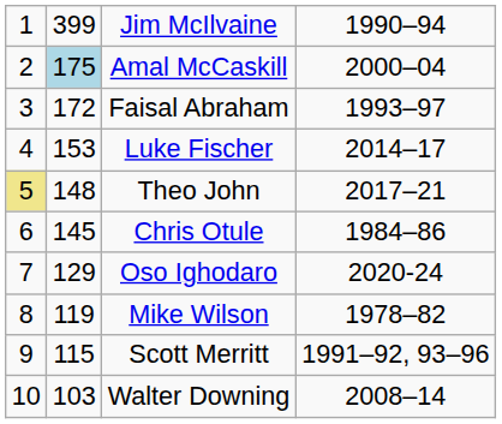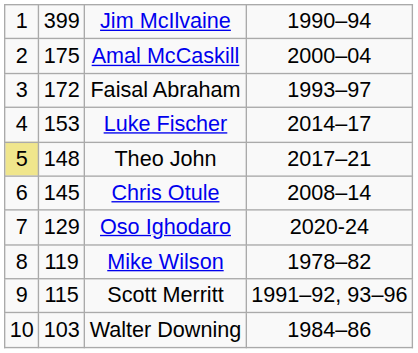Amal McCaskill | column 2: lightblue background -> no background
Chris Otule | column 4: 1984–86 -> 2008–14
Walter Downing | column 4: 2008–14 -> 1984–86
